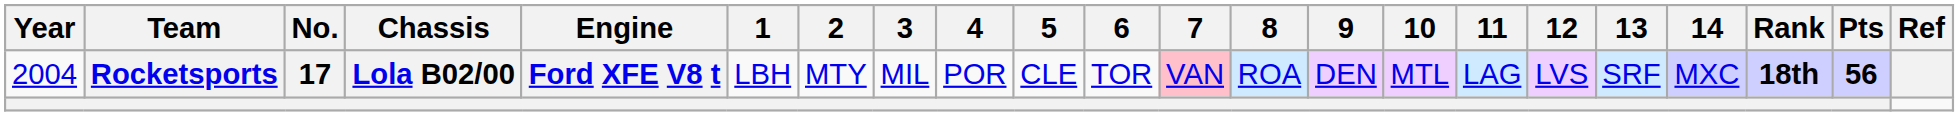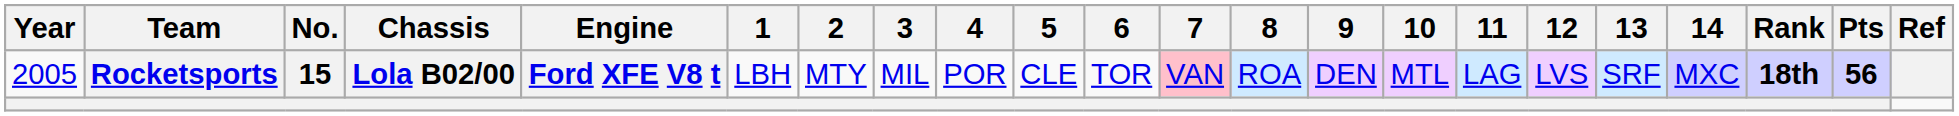Rocketsports | Year: 2004 -> 2005
Rocketsports | No.: 17 -> 15
